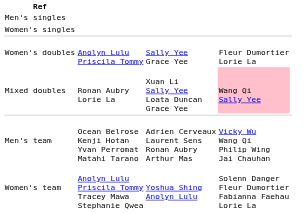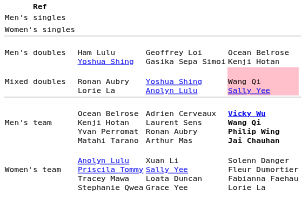+ row: Men's doubles | Ham Lulu Yoshua Shing | Geoffrey Loi Gasika Sepa Simoi | Ocean Belrose Kenji Hotan
- row: Women's doubles | Anolyn Lulu Priscila Tommy | Sally Yee Grace Yee | Fleur Dumortier Lorie La
Mixed doubles | column 3: Xuan Li Sally Yee Loata Duncan Grace Yee -> Yoshua Shing Anolyn Lulu
Men's team | column 4: normal -> bold
Women's team | column 3: Yoshua Shing Anolyn Lulu -> Xuan Li Sally Yee Loata Duncan Grace Yee
